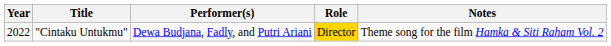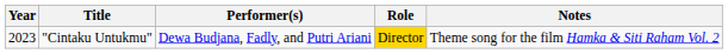"Cintaku Untukmu" | Year: 2022 -> 2023
